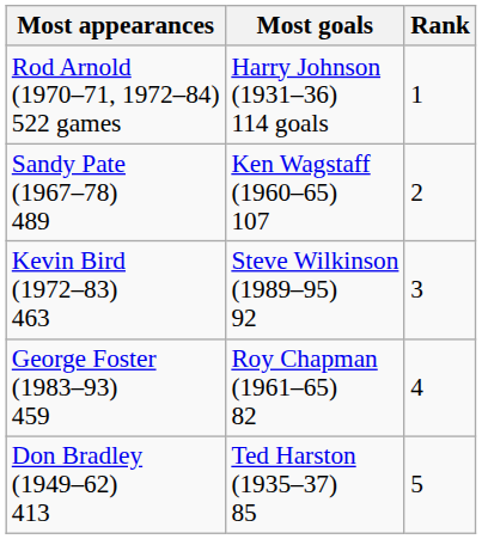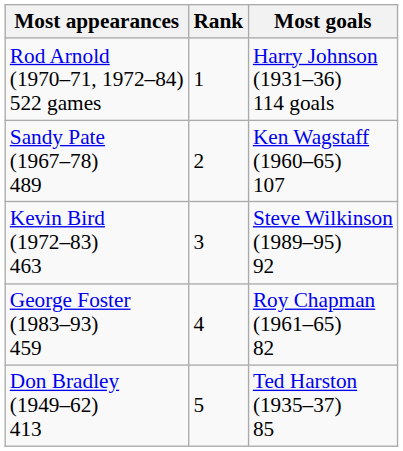columns swapped: Rank <-> Most goals
